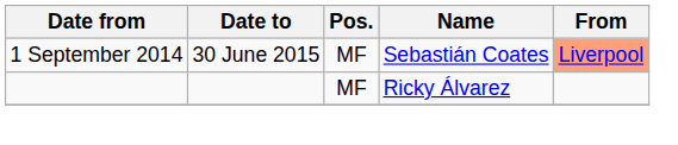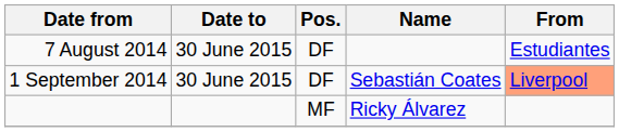+ row: 7 August 2014 | 30 June 2015 | DF | Estudiantes
1 September 2014 | Pos.: MF -> DF
